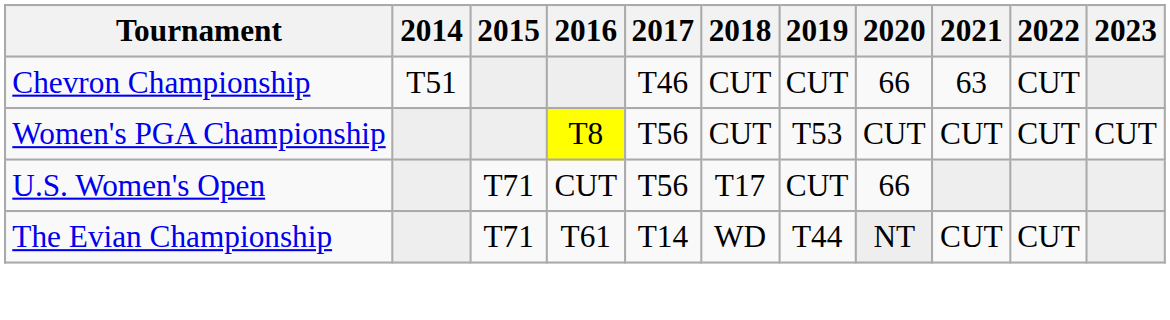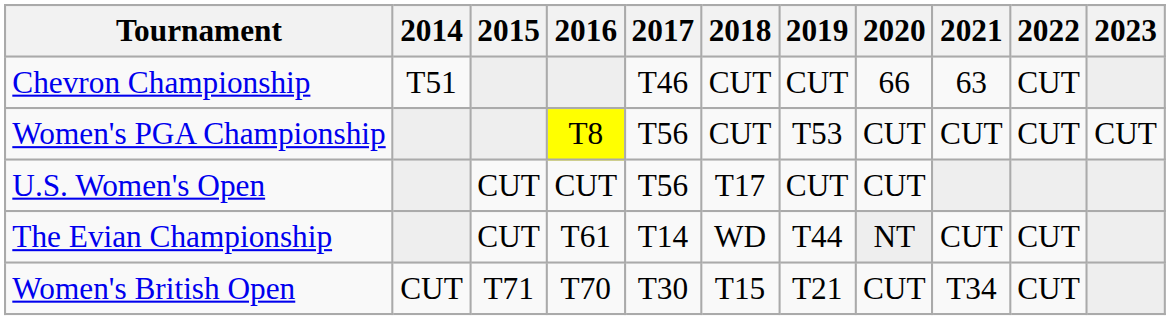U.S. Women's Open | 2015: T71 -> CUT
U.S. Women's Open | 2020: 66 -> CUT
The Evian Championship | 2015: T71 -> CUT
+ row: Women's British Open | CUT | T71 | T70 | T30 | T15 | T21 | CUT | T34 | CUT
